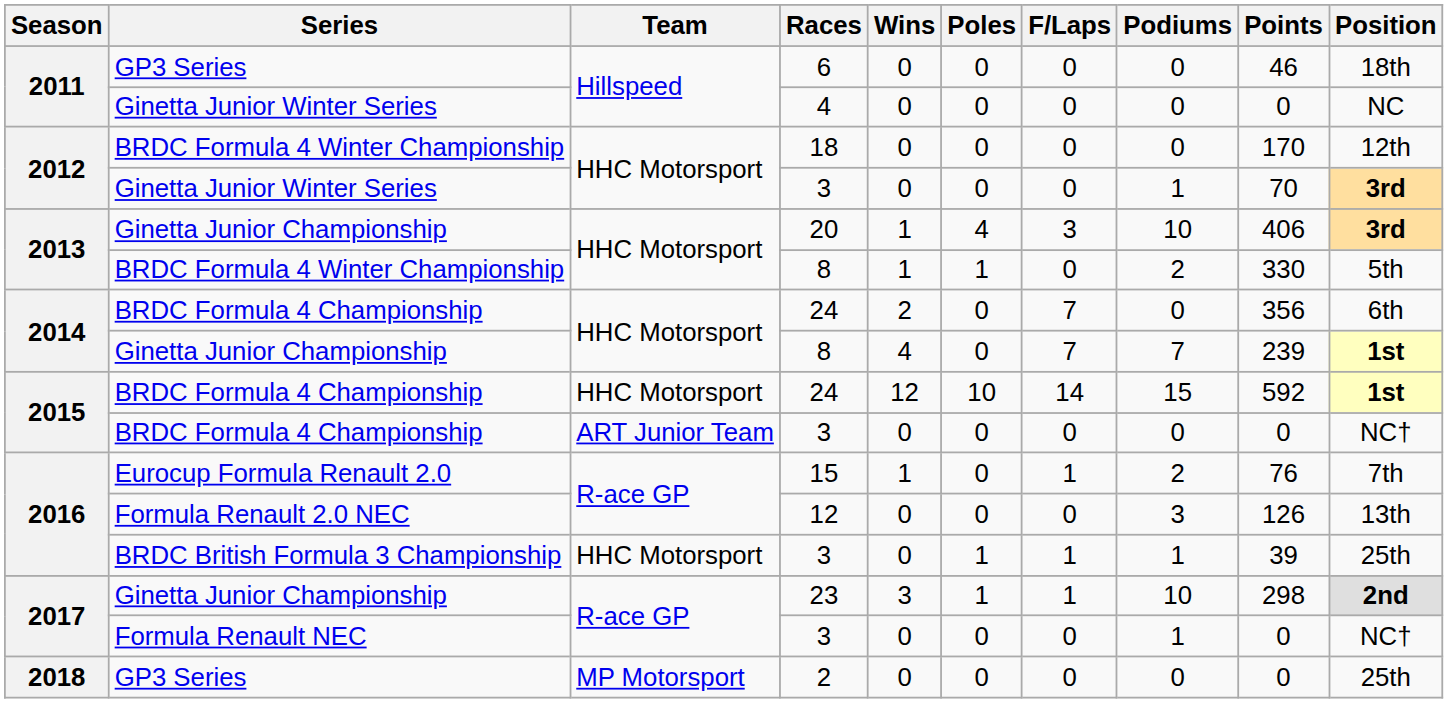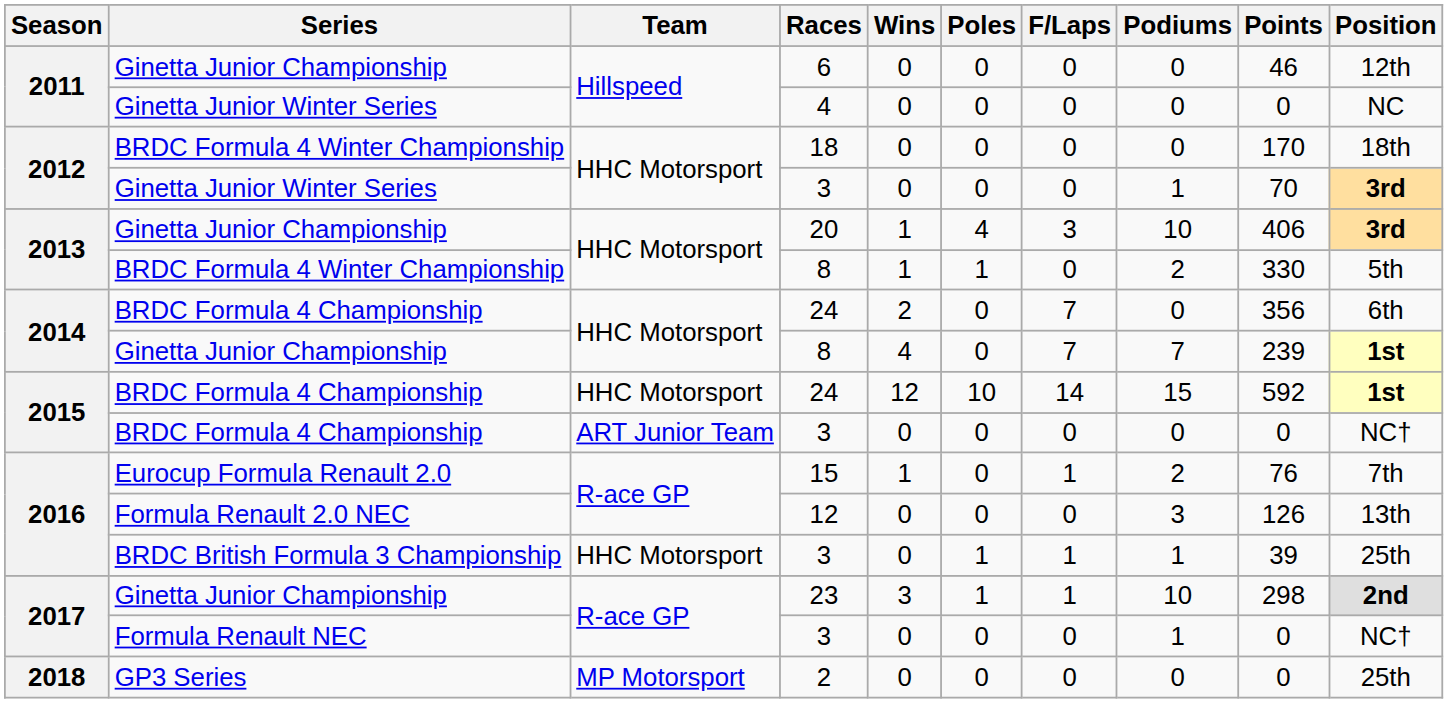6 | Series: GP3 Series -> Ginetta Junior Championship
6 | Position: 18th -> 12th
18 | Position: 12th -> 18th
